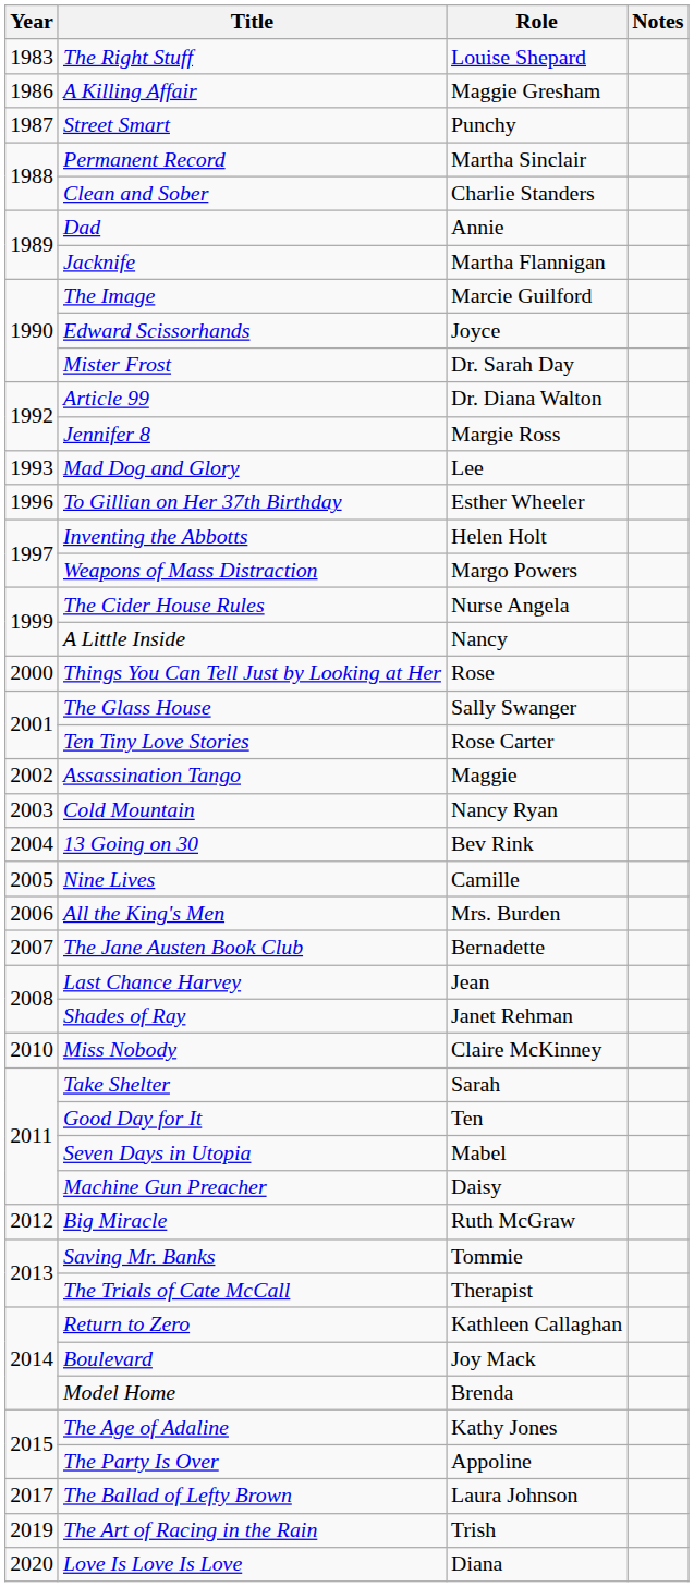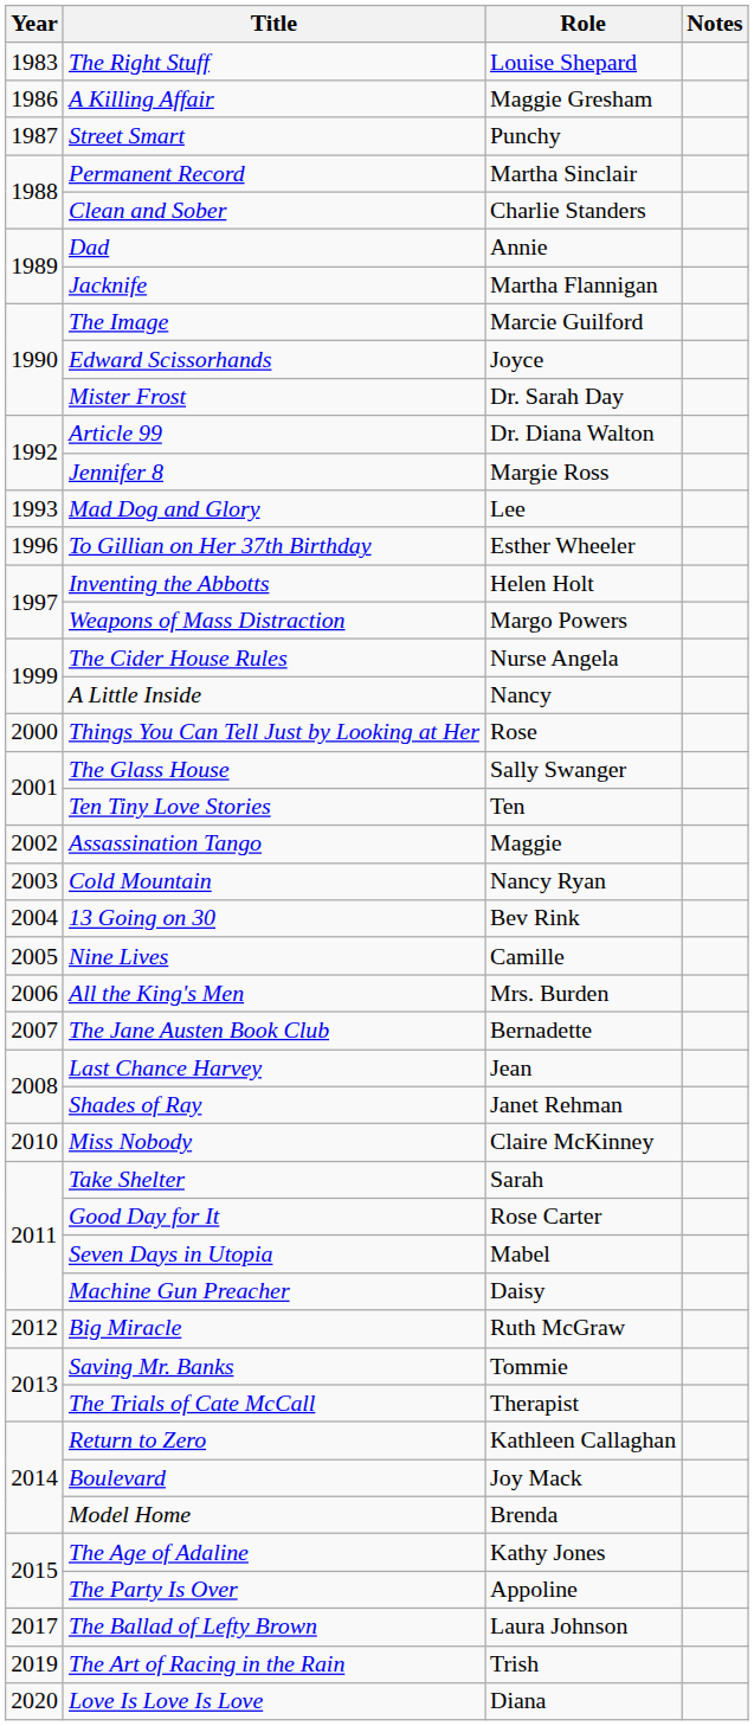Ten Tiny Love Stories | Role: Rose Carter -> Ten
Good Day for It | Role: Ten -> Rose Carter
